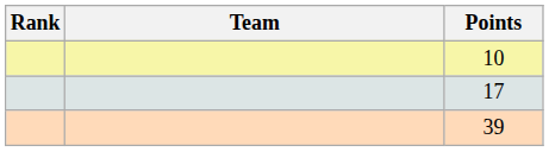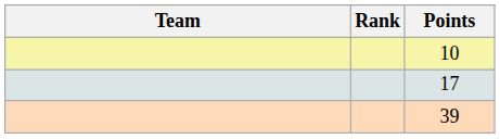columns swapped: Rank <-> Team
